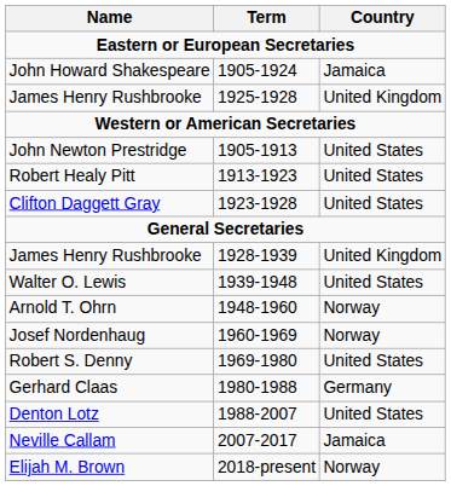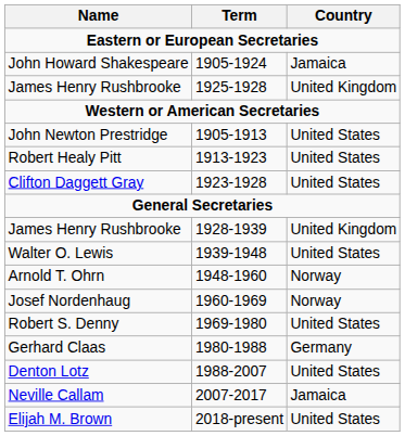Elijah M. Brown | Country: Norway -> United States
